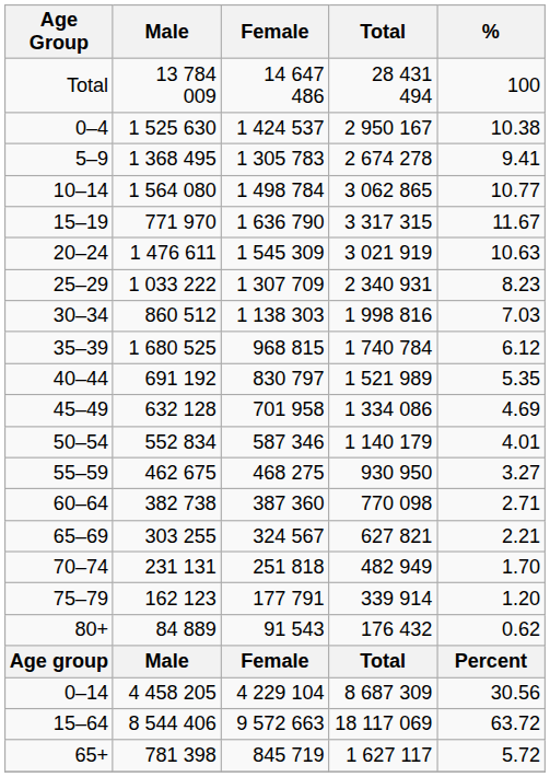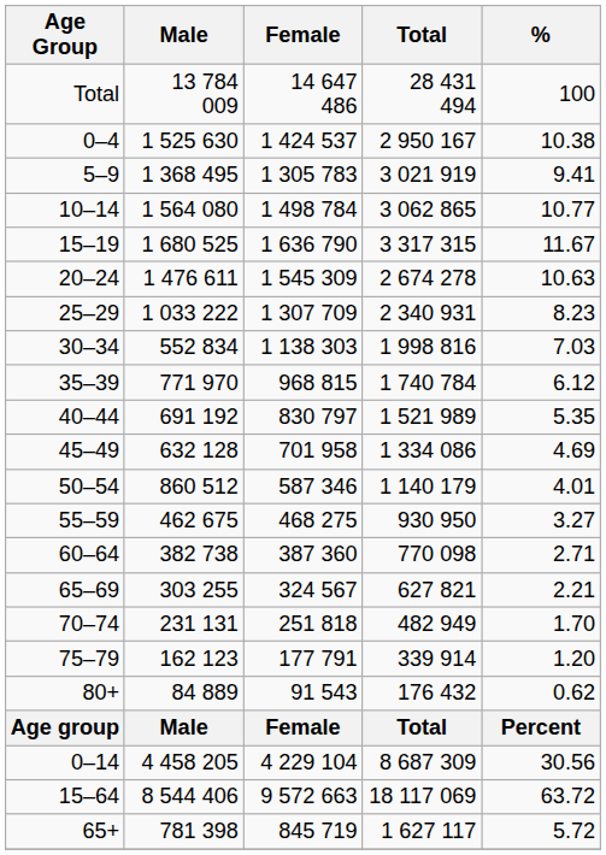5–9 | Total: 2 674 278 -> 3 021 919
15–19 | Male: 771 970 -> 1 680 525
20–24 | Total: 3 021 919 -> 2 674 278
30–34 | Male: 860 512 -> 552 834
35–39 | Male: 1 680 525 -> 771 970
50–54 | Male: 552 834 -> 860 512
